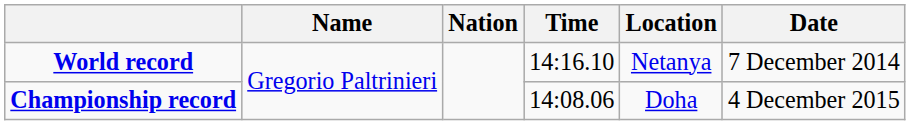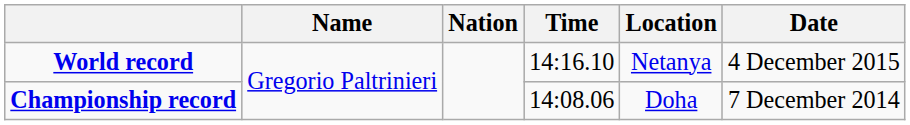World record | Date: 7 December 2014 -> 4 December 2015
Championship record | Date: 4 December 2015 -> 7 December 2014
